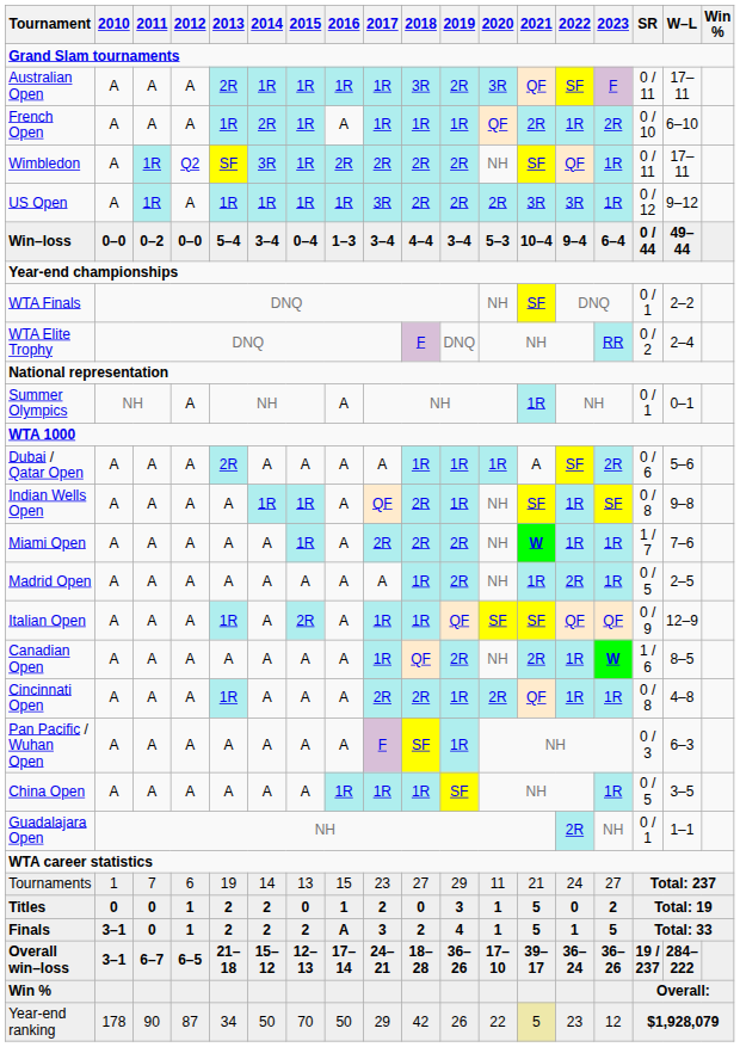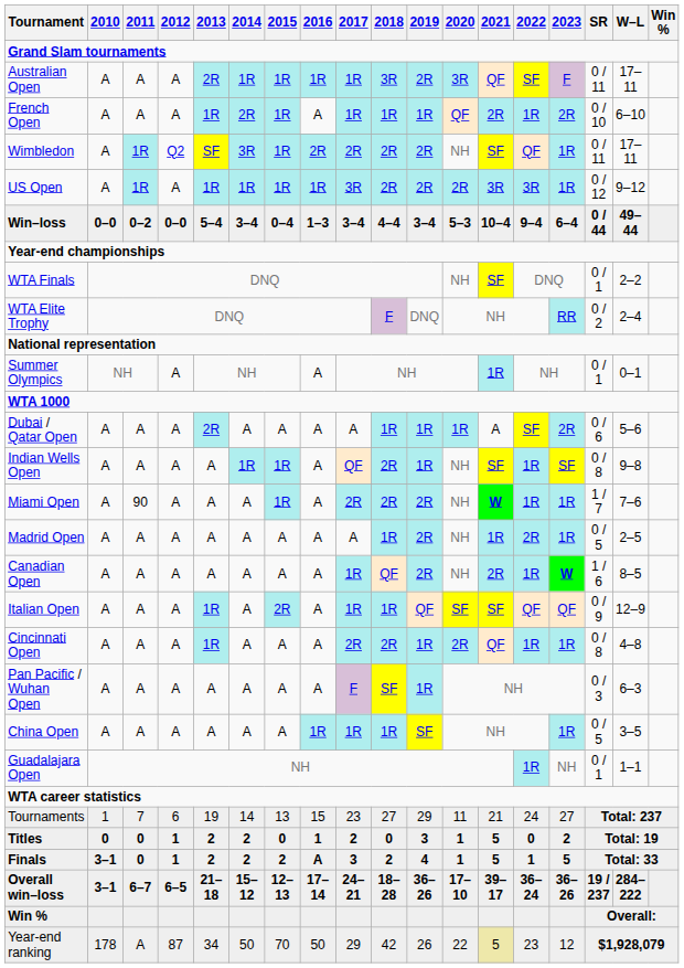Miami Open | 2011: A -> 90
rows swapped: Italian Open <-> Canadian Open
Guadalajara Open | 2022: 2R -> 1R
Year-end ranking | 2011: 90 -> A
